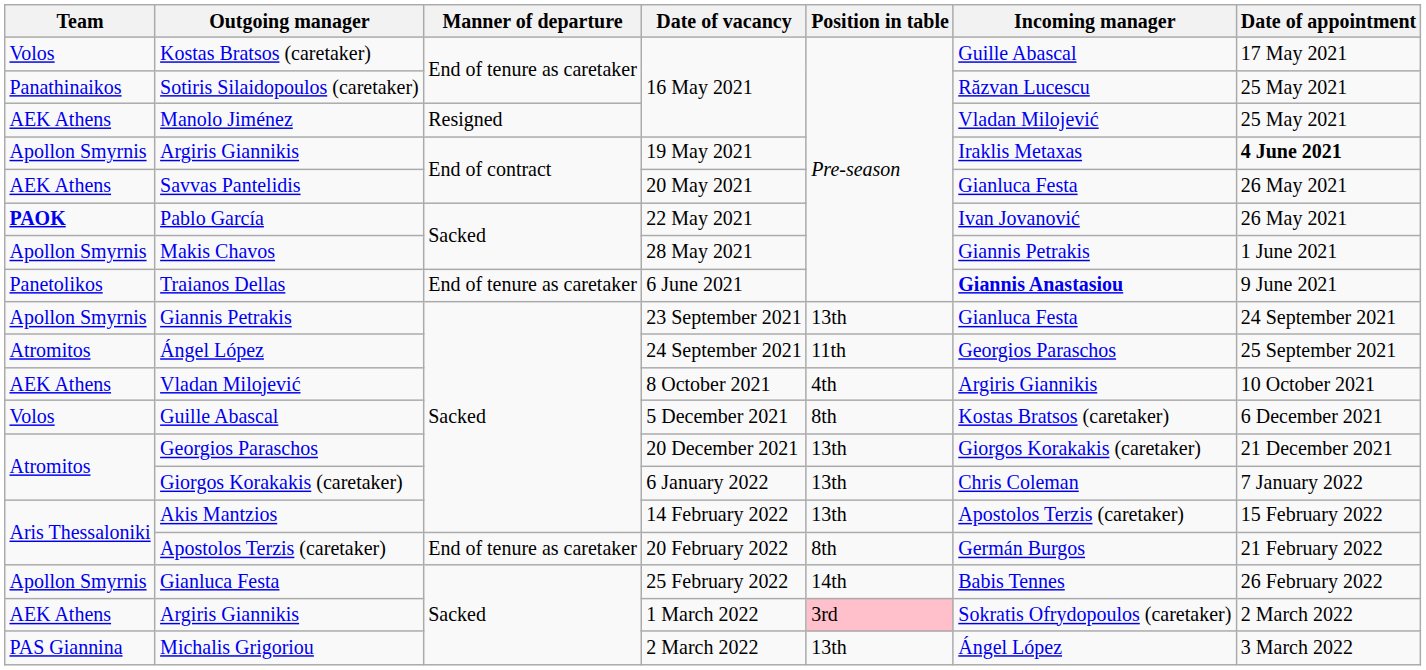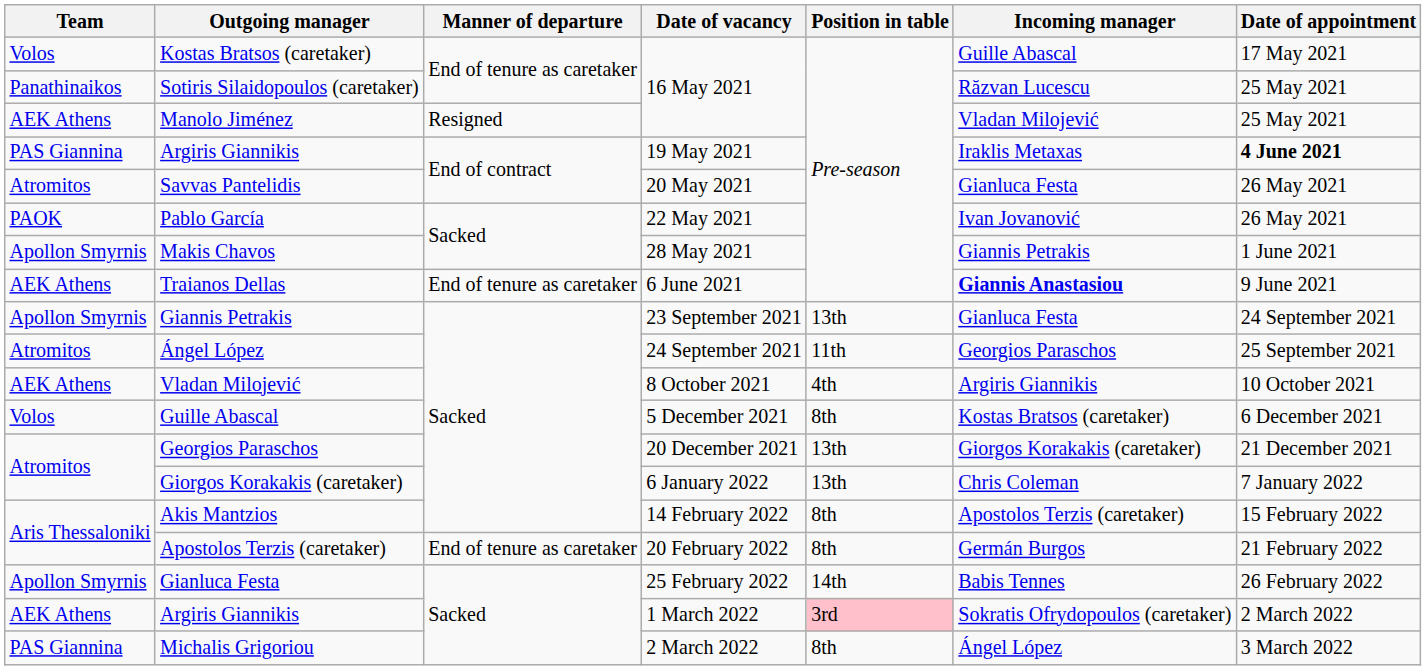Argiris Giannikis / 19 May 2021 | Team: Apollon Smyrnis -> PAS Giannina
Savvas Pantelidis | Team: AEK Athens -> Atromitos
Pablo García | Team: bold -> normal
Traianos Dellas | Team: Panetolikos -> AEK Athens
Akis Mantzios | Position in table: 13th -> 8th
Michalis Grigoriou | Position in table: 13th -> 8th
